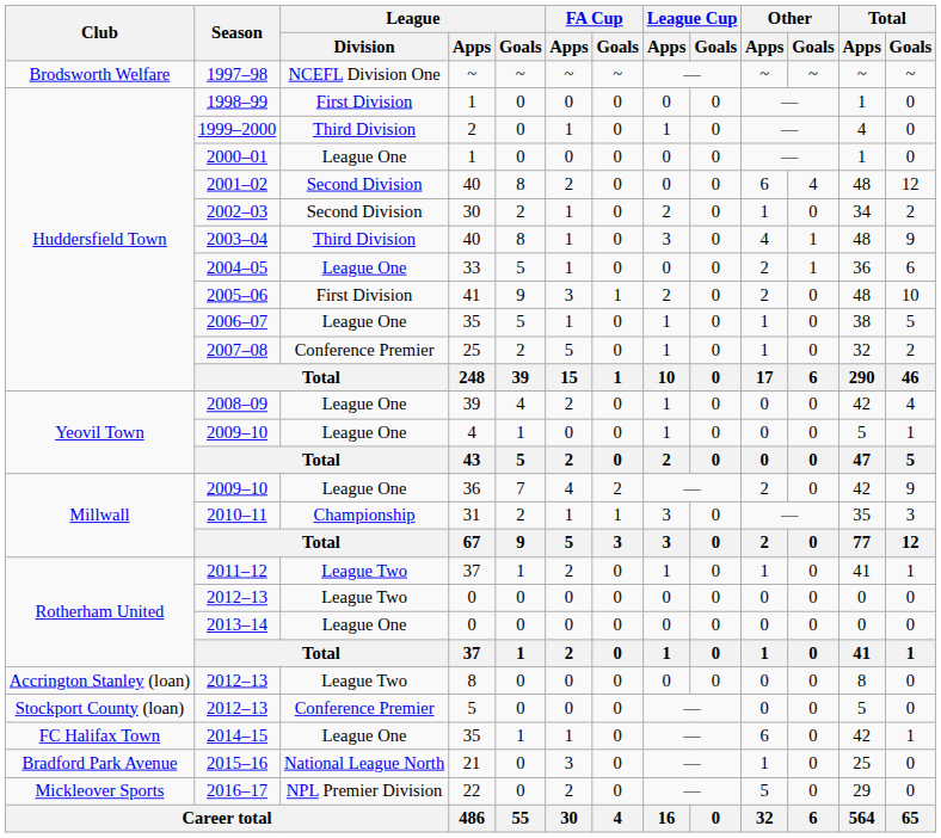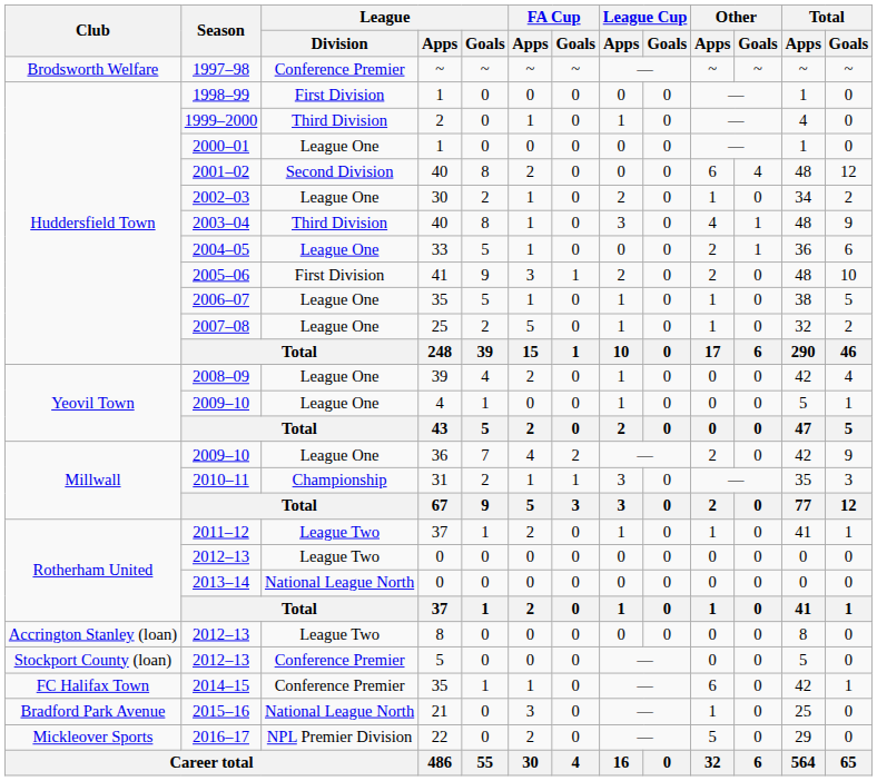1997–98 | League / Division: NCEFL Division One -> Conference Premier
2002–03 | League / Division: Second Division -> League One
2007–08 | League / Division: Conference Premier -> League One
2013–14 | League / Division: League One -> National League North
2014–15 | League / Division: League One -> Conference Premier
